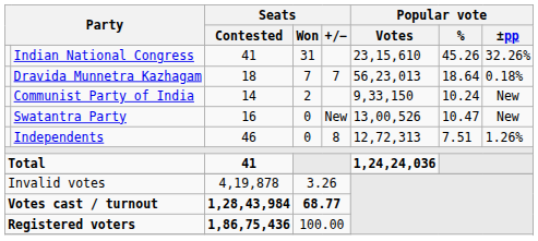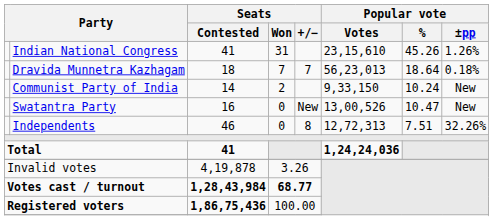Indian National Congress | Popular vote / ±pp: 32.26% -> 1.26%
Independents | Popular vote / ±pp: 1.26% -> 32.26%
